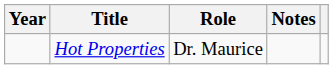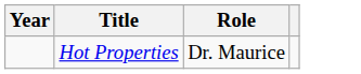- column: Notes
